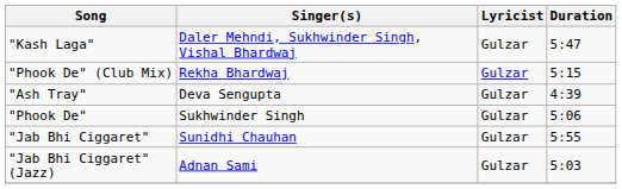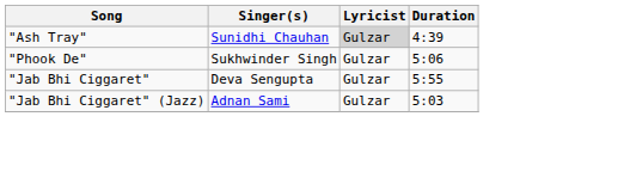- row: "Kash Laga" | Daler Mehndi, Sukhwinder Singh, Vishal Bhardwaj | Gulzar | 5:47
- row: "Phook De" (Club Mix) | Rekha Bhardwaj | Gulzar | 5:15
"Ash Tray" | Singer(s): Deva Sengupta -> Sunidhi Chauhan
"Ash Tray" | Lyricist: no background -> lightgrey background
"Jab Bhi Ciggaret" | Singer(s): Sunidhi Chauhan -> Deva Sengupta
